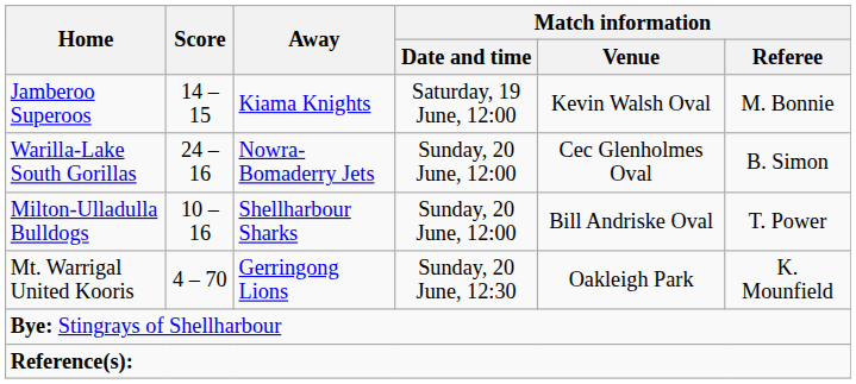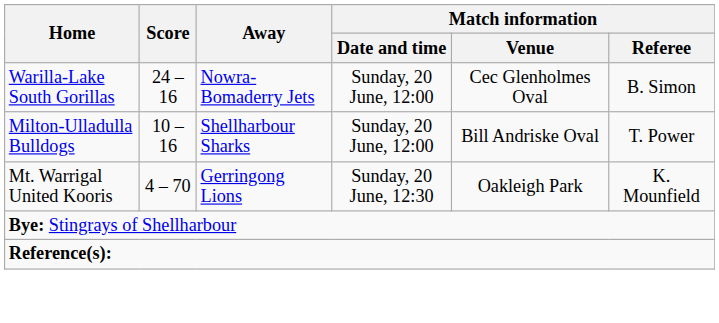- row: Jamberoo Superoos | 14 – 15 | Kiama Knights | Saturday, 19 June, 12:00 | Kevin Walsh Oval | M. Bonnie
